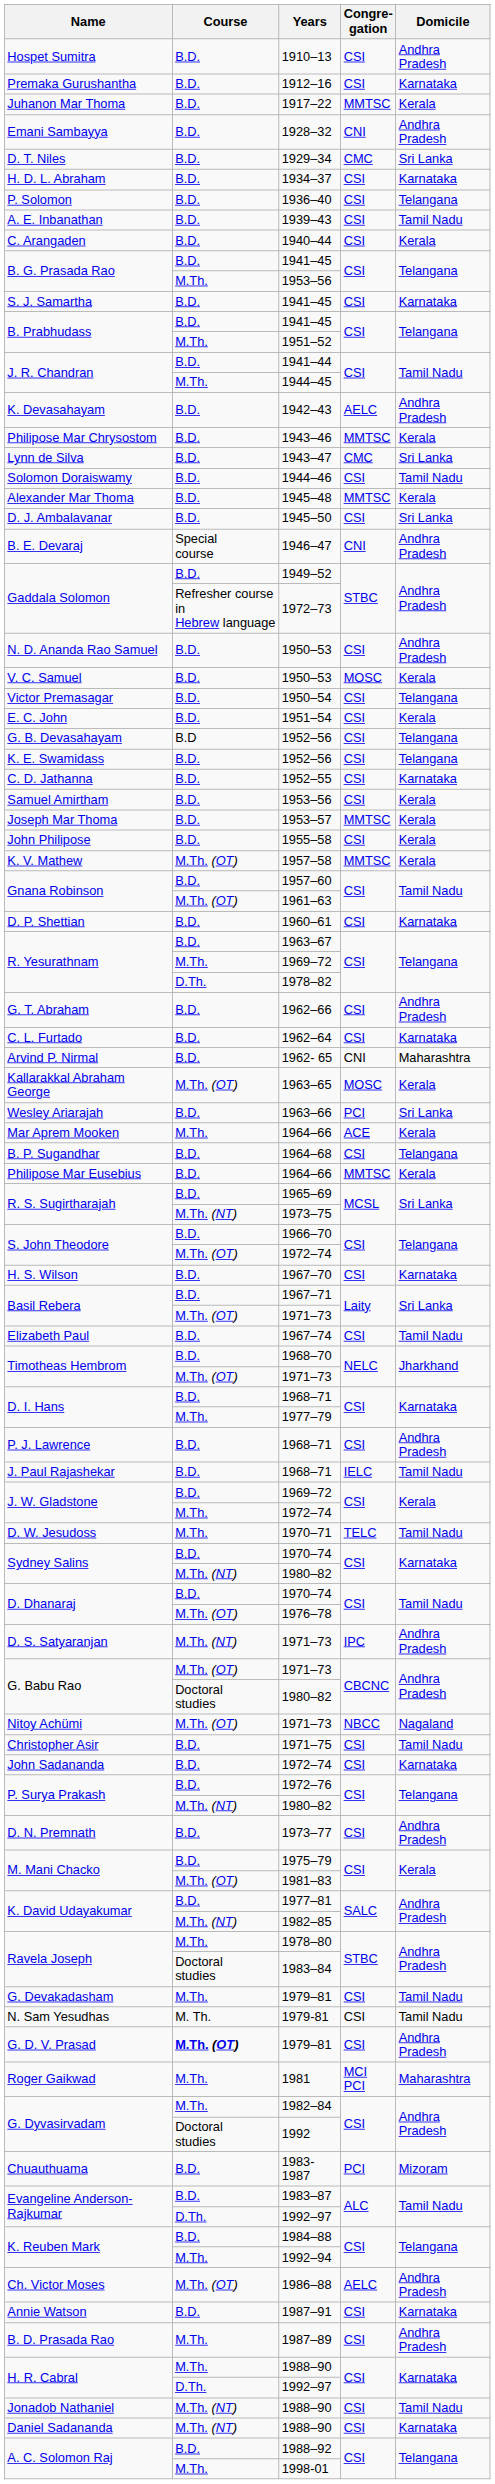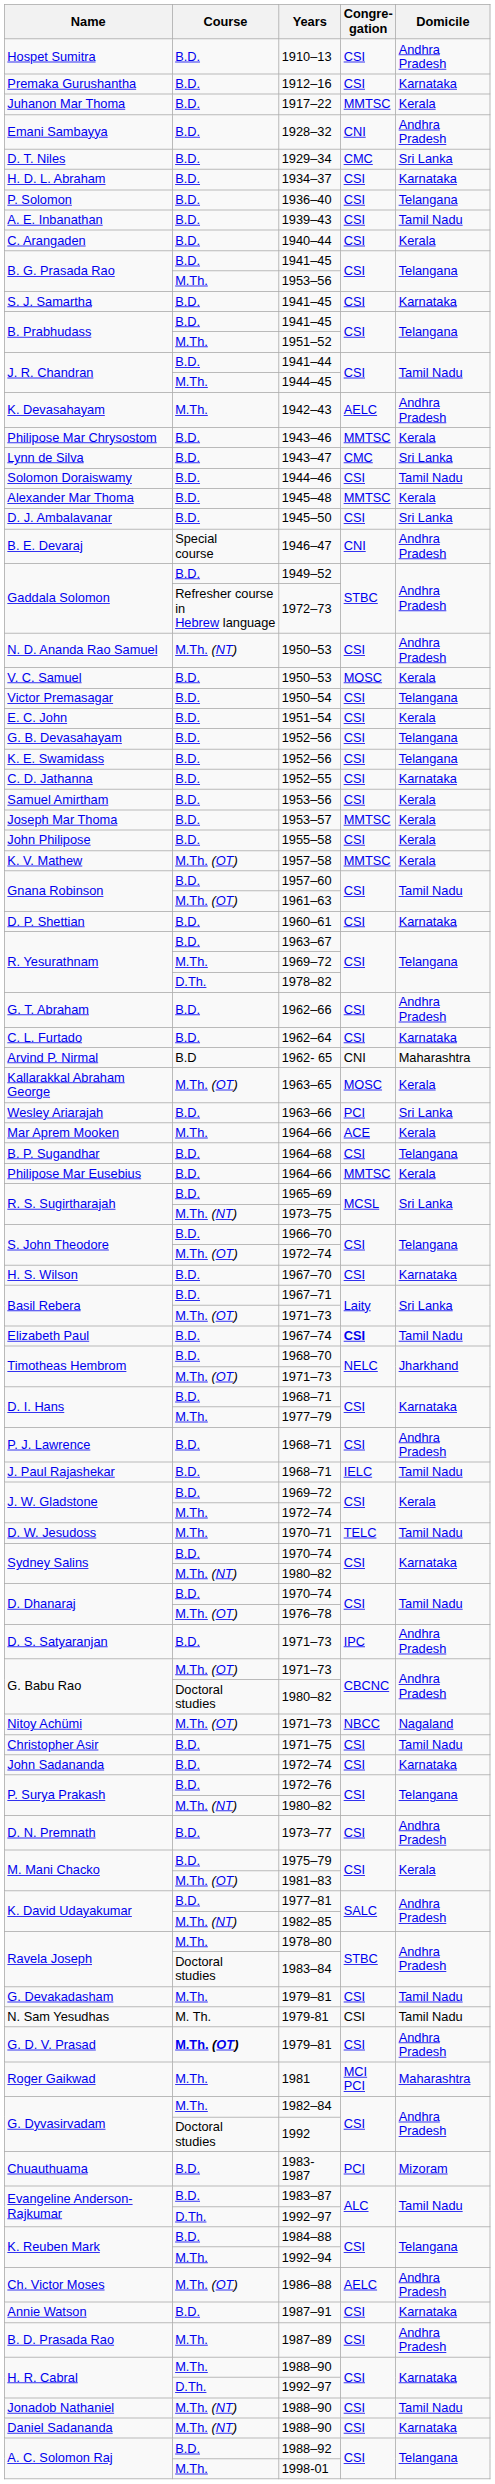1942–43 | Course: B.D. -> M.Th.
N. D. Ananda Rao Samuel / 1950–53 | Course: B.D. -> M.Th. (NT)
G. B. Devasahayam / 1952–56 | Course: B.D -> B.D.
1962- 65 | Course: B.D. -> B.D
1967–74 | Congre- gation: normal -> bold
D. S. Satyaranjan / 1971–73 | Course: M.Th. (NT) -> B.D.
